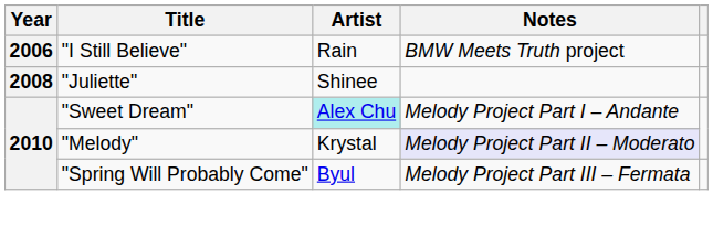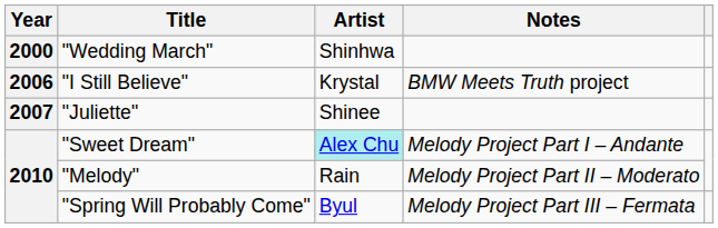+ row: 2000 | "Wedding March" | Shinhwa
"I Still Believe" | Artist: Rain -> Krystal
"Juliette" | Year: 2008 -> 2007
"Melody" | Artist: Krystal -> Rain
"Melody" | Notes: lavender background -> no background
